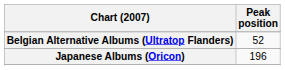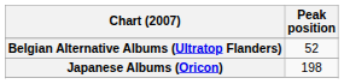Japanese Albums (Oricon) | Peak position: 196 -> 198
